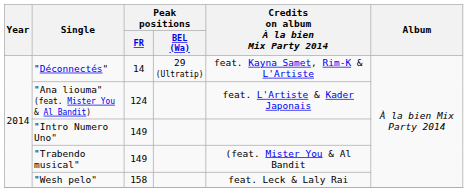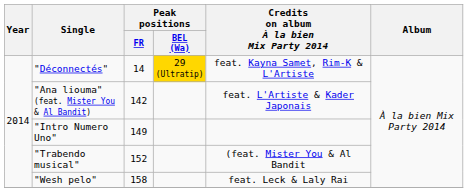"Déconnectés" | Peak positions / BEL (Wa): no background -> gold background
"Ana liouma" (feat. Mister You & Al Bandit) | Peak positions / FR: 124 -> 142
"Trabendo musical" | Peak positions / FR: 149 -> 152
